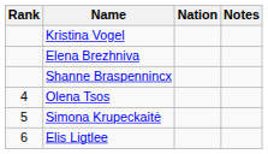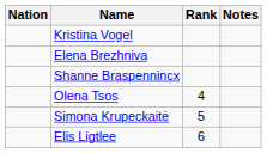columns swapped: Rank <-> Nation
